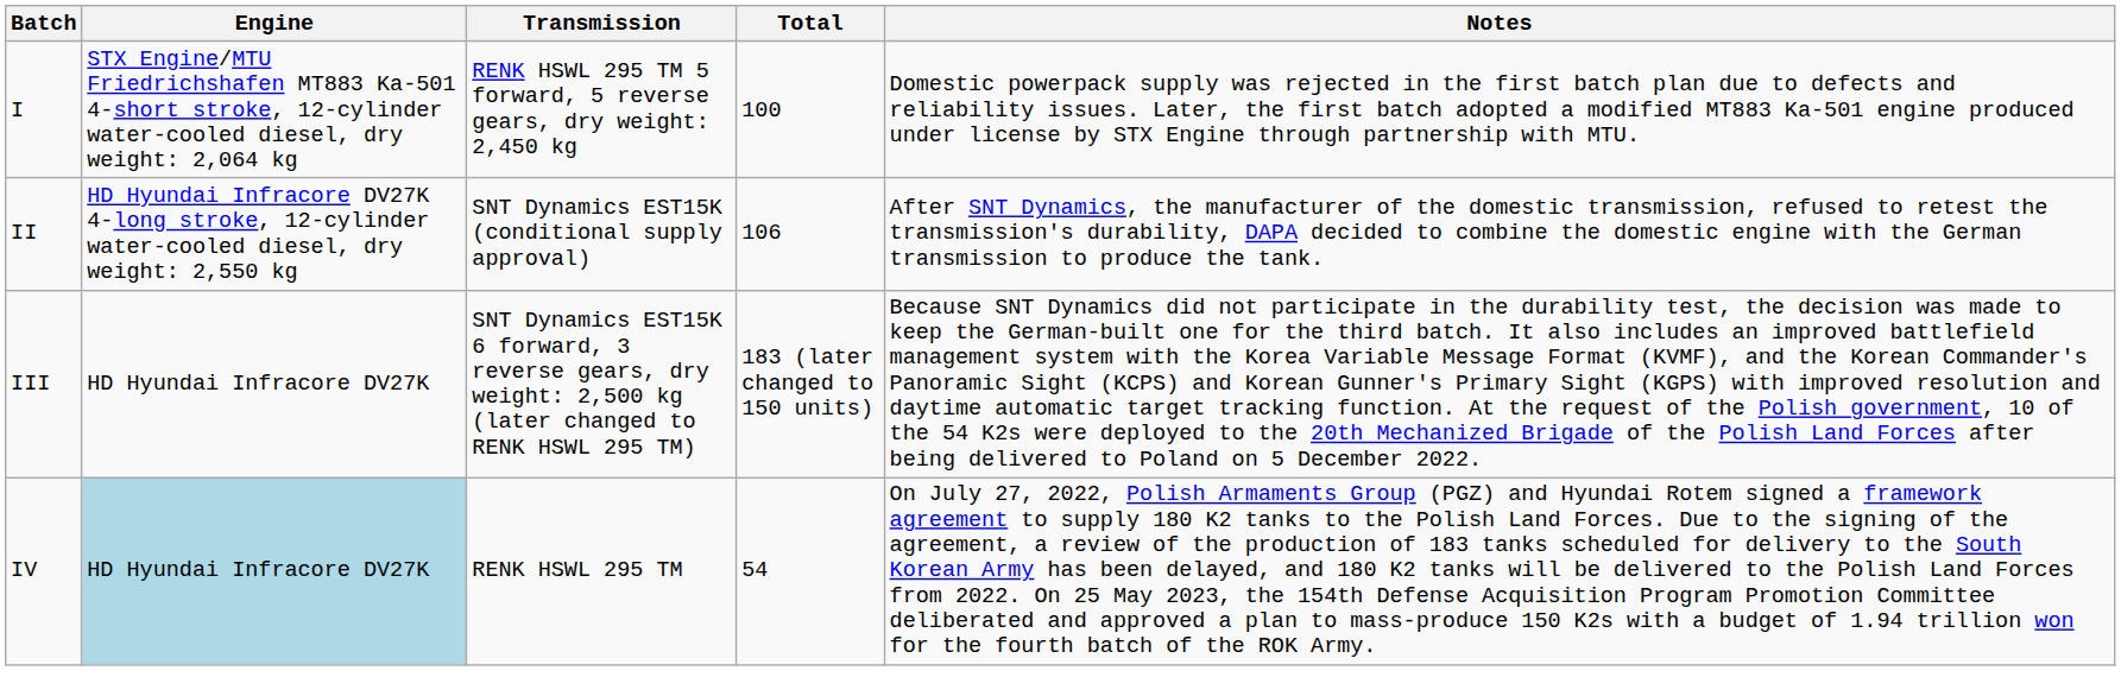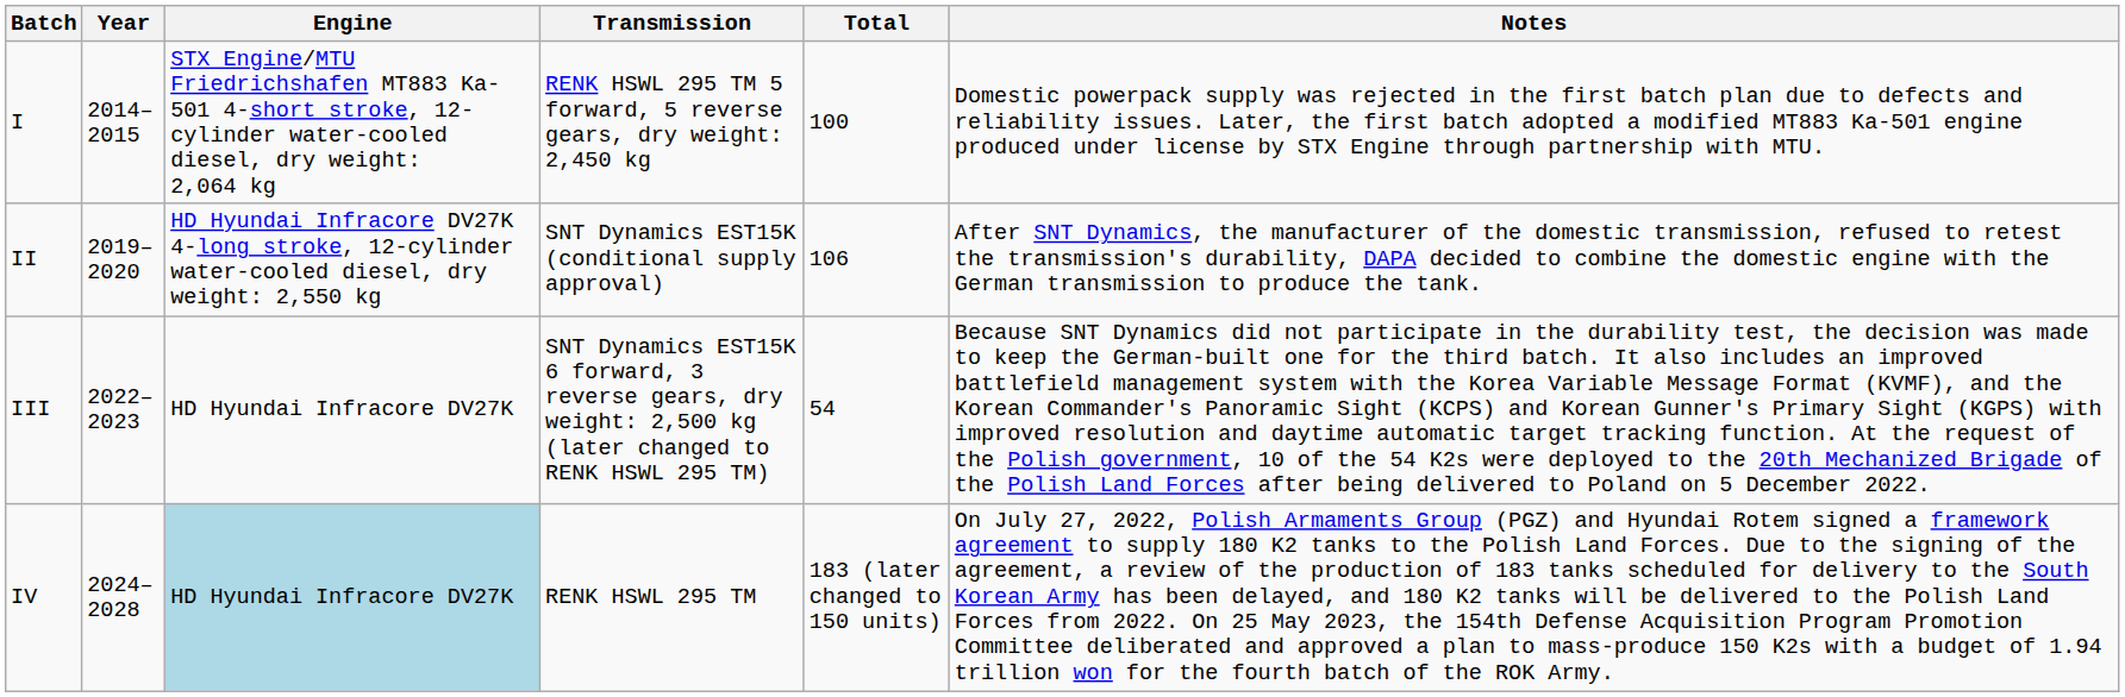+ column: Year | 2014–2015 | 2019–2020 | 2022–2023 | 2024–2028
III | Total: 183 (later changed to 150 units) -> 54
IV | Total: 54 -> 183 (later changed to 150 units)
